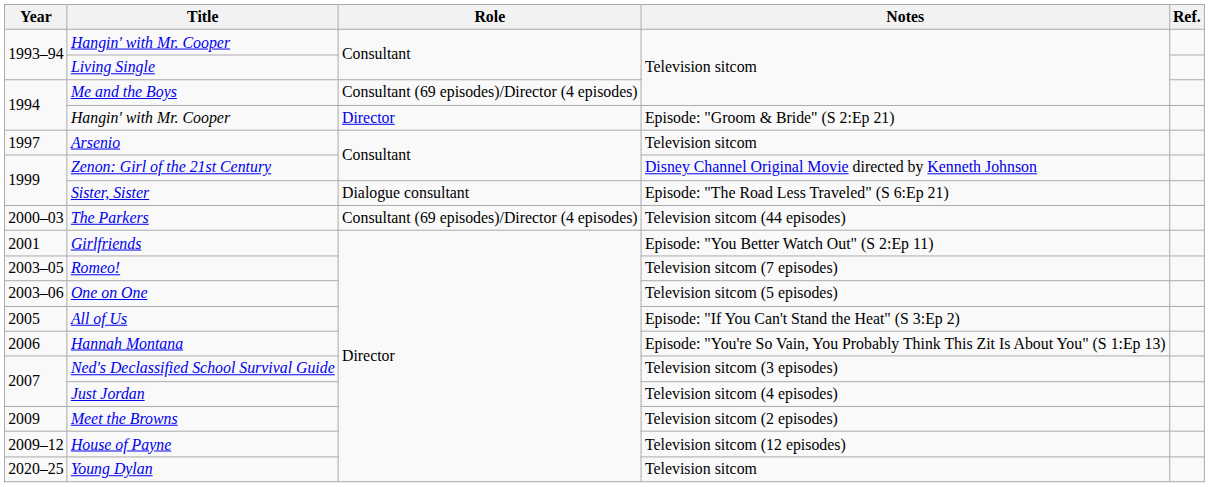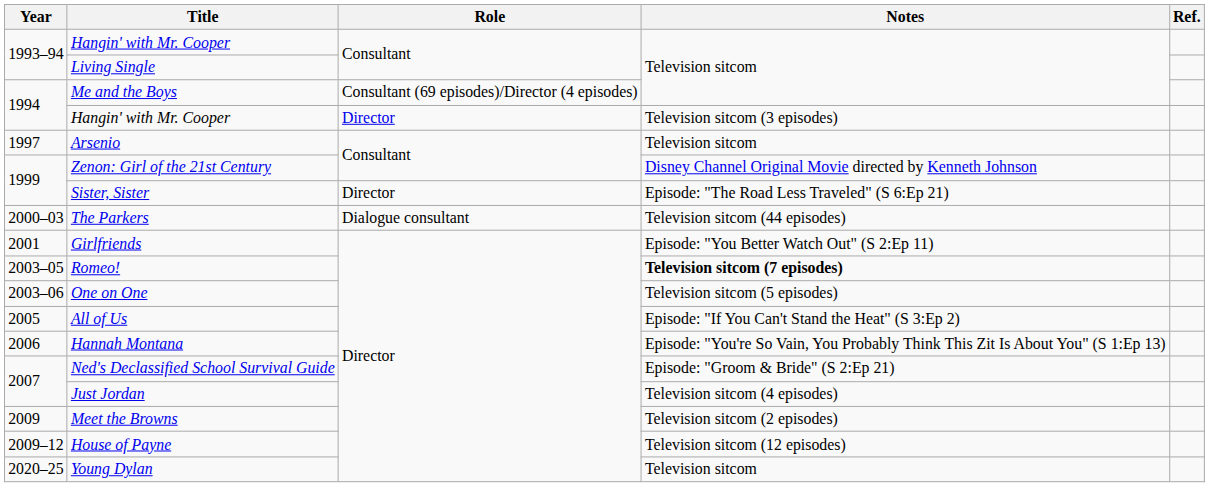1994 / Hangin' with Mr. Cooper | Notes: Episode: "Groom & Bride" (S 2:Ep 21) -> Television sitcom (3 episodes)
Sister, Sister | Role: Dialogue consultant -> Director
The Parkers | Role: Consultant (69 episodes)/Director (4 episodes) -> Dialogue consultant
Romeo! | Notes: normal -> bold
Ned's Declassified School Survival Guide | Notes: Television sitcom (3 episodes) -> Episode: "Groom & Bride" (S 2:Ep 21)
